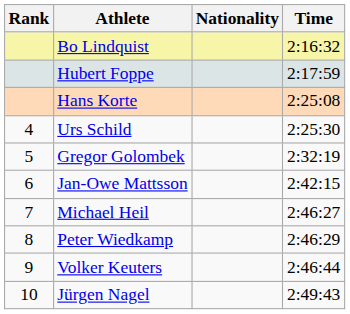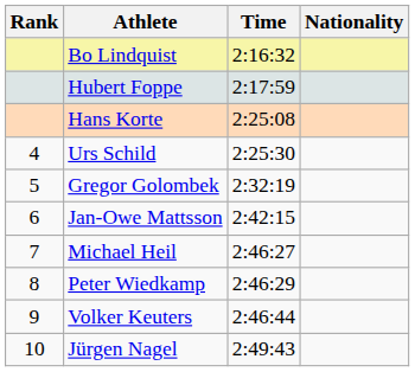columns swapped: Nationality <-> Time
